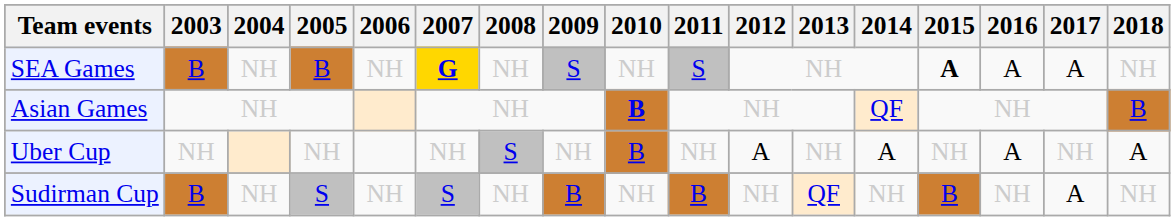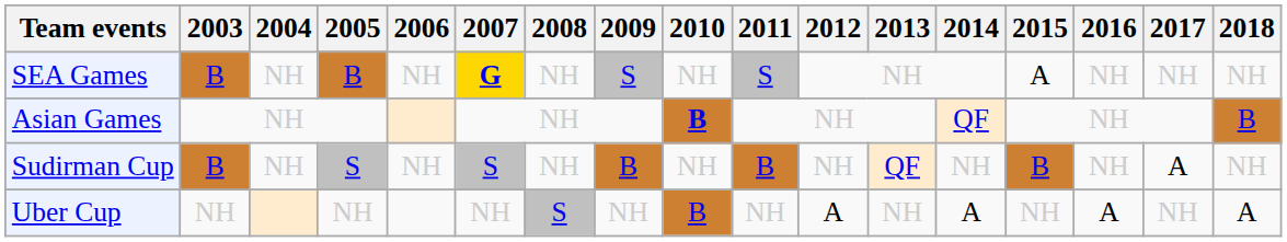SEA Games | 2015: bold -> normal
SEA Games | 2016: A -> NH
SEA Games | 2017: A -> NH
rows swapped: Uber Cup <-> Sudirman Cup
